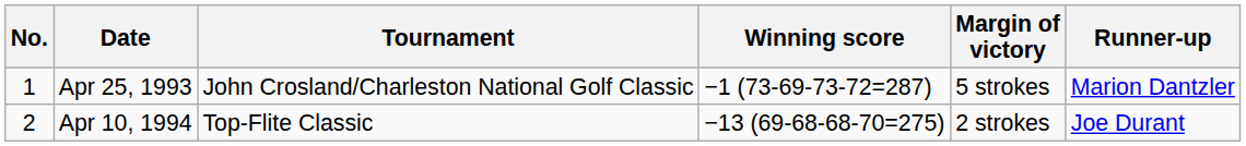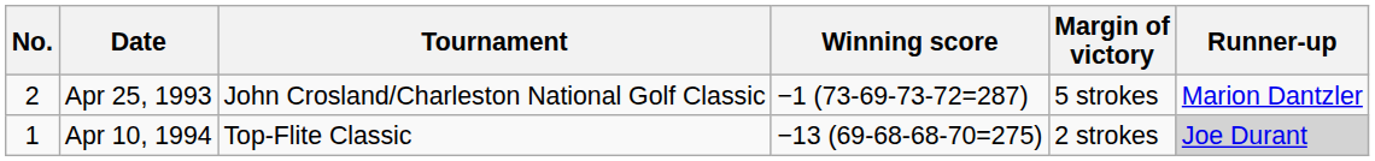Apr 25, 1993 | No.: 1 -> 2
Apr 10, 1994 | No.: 2 -> 1
Apr 10, 1994 | Runner-up: no background -> lightgrey background
